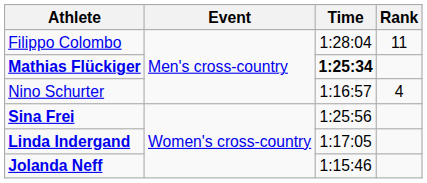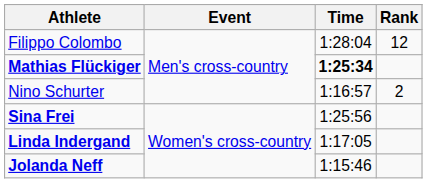Filippo Colombo | Rank: 11 -> 12
Nino Schurter | Rank: 4 -> 2
